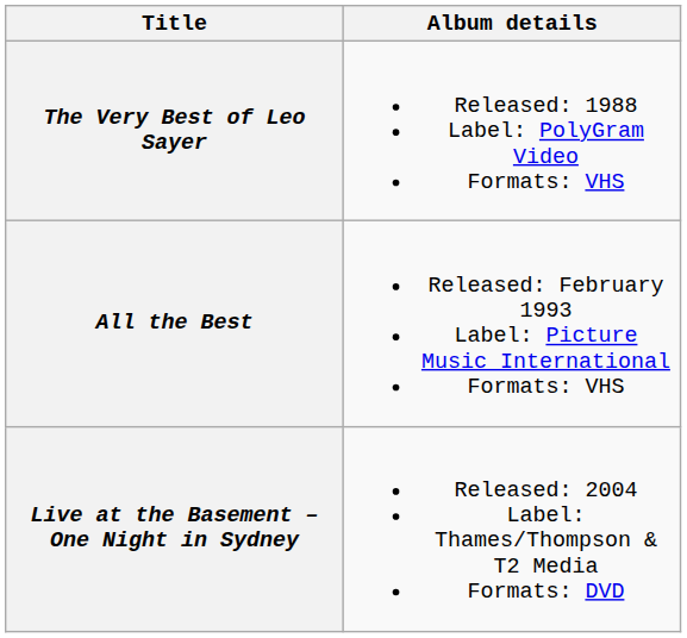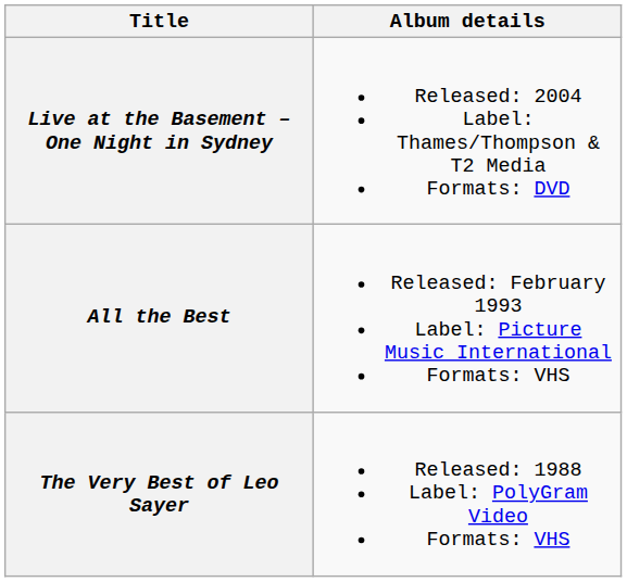rows swapped: The Very Best of Leo Sayer <-> Live at the Basement – One Night in Sydney
